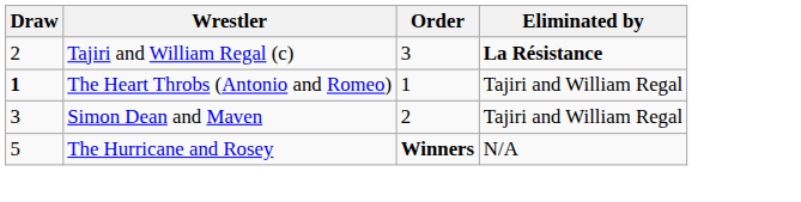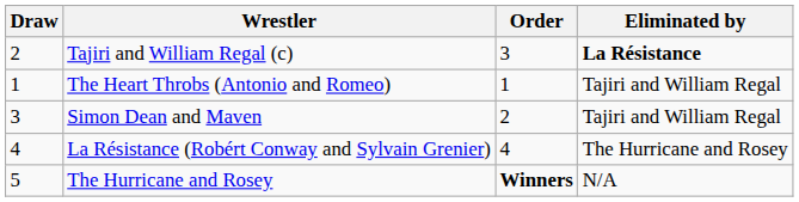The Heart Throbs (Antonio and Romeo) | Draw: bold -> normal
+ row: 4 | La Résistance (Robért Conway and Sylvain Grenier) | 4 | The Hurricane and Rosey
